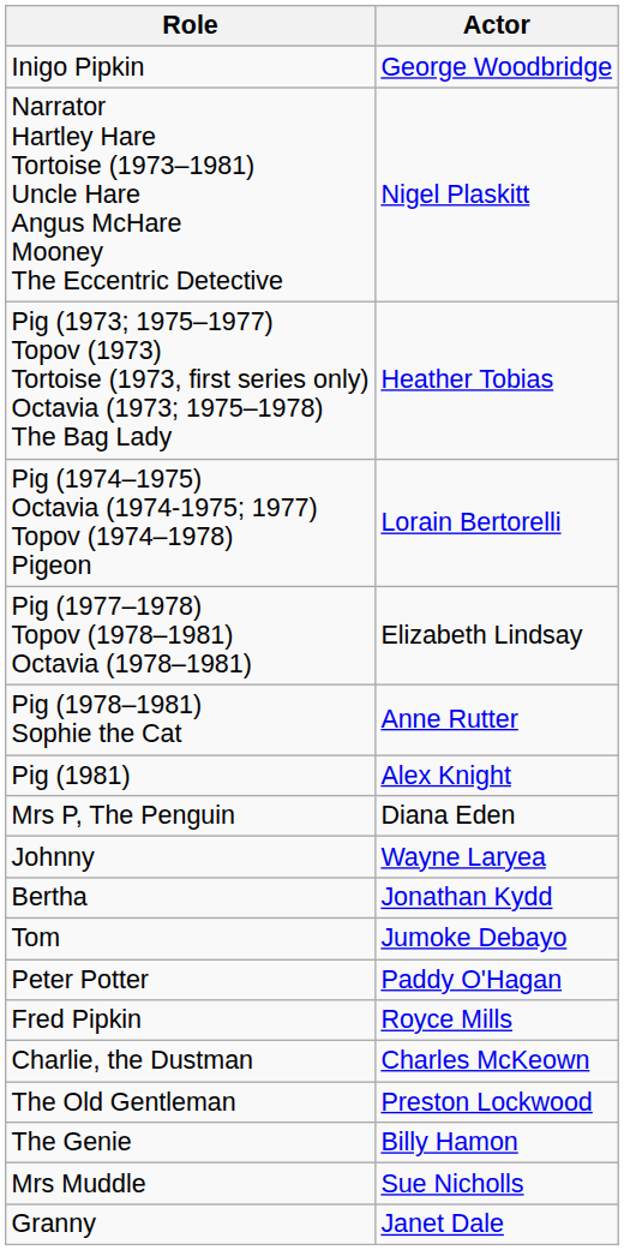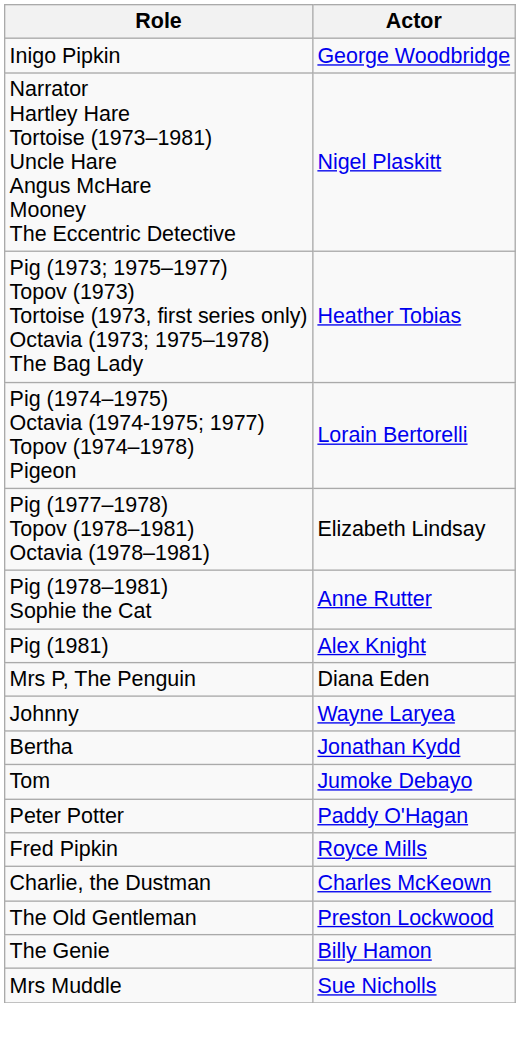- row: Granny | Janet Dale
